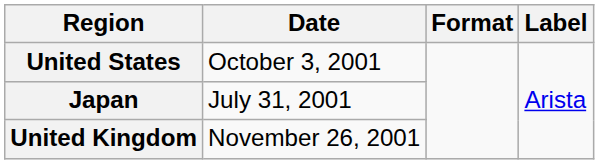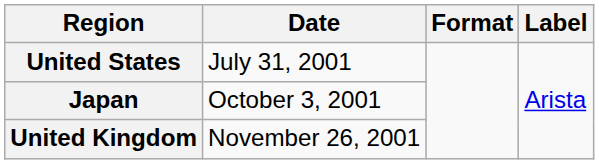United States | Date: October 3, 2001 -> July 31, 2001
Japan | Date: July 31, 2001 -> October 3, 2001
